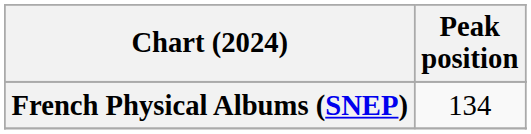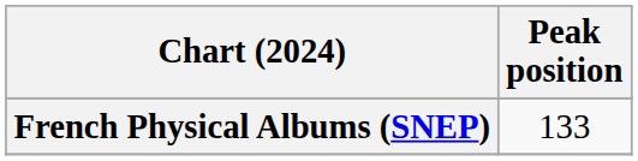French Physical Albums (SNEP) | Peak position: 134 -> 133
